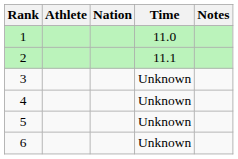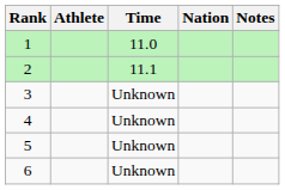columns swapped: Nation <-> Time
